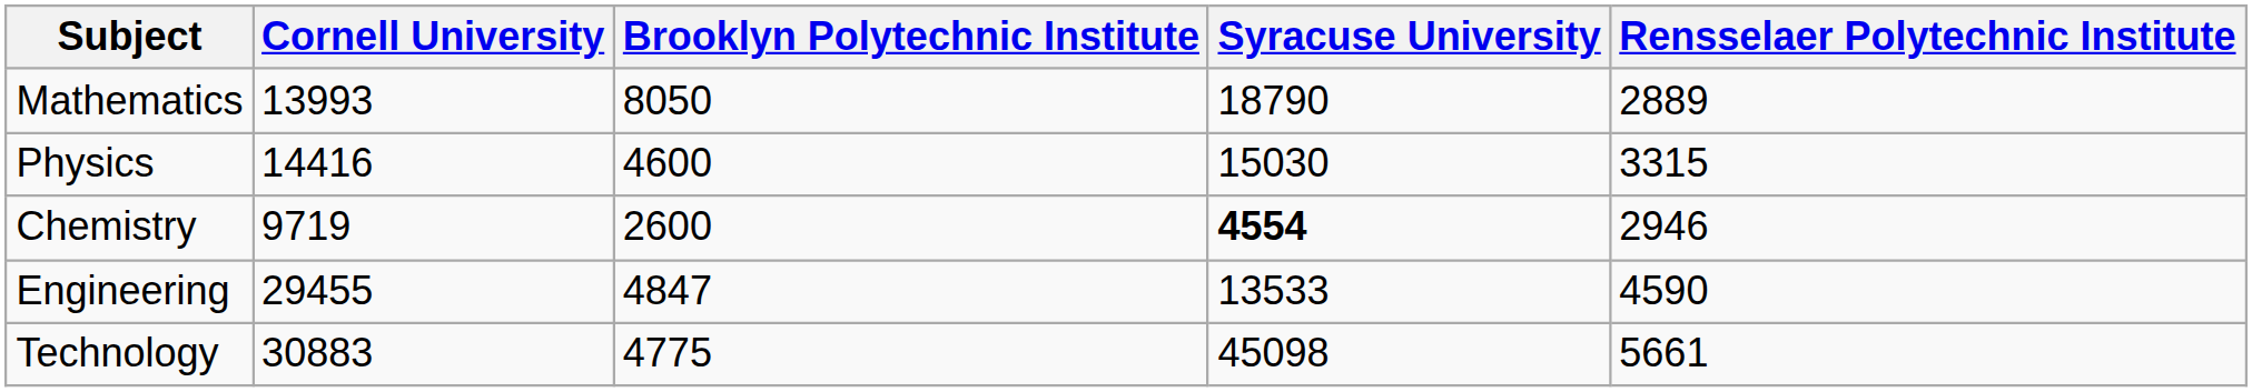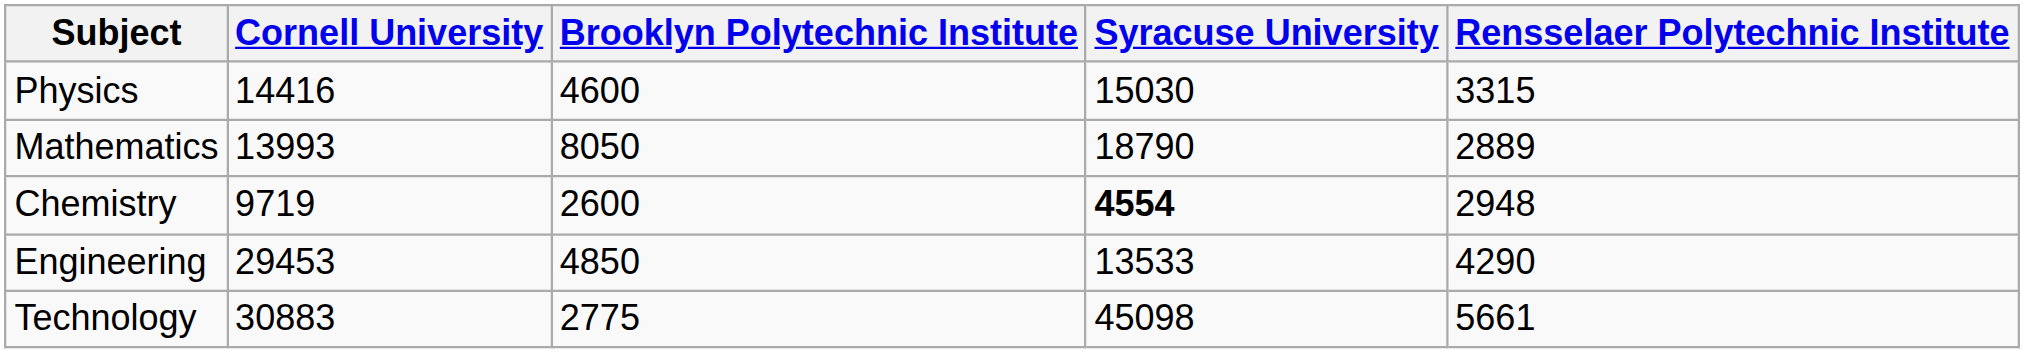rows swapped: Mathematics <-> Physics
Chemistry | Rensselaer Polytechnic Institute: 2946 -> 2948
Engineering | Cornell University: 29455 -> 29453
Engineering | Brooklyn Polytechnic Institute: 4847 -> 4850
Engineering | Rensselaer Polytechnic Institute: 4590 -> 4290
Technology | Brooklyn Polytechnic Institute: 4775 -> 2775
